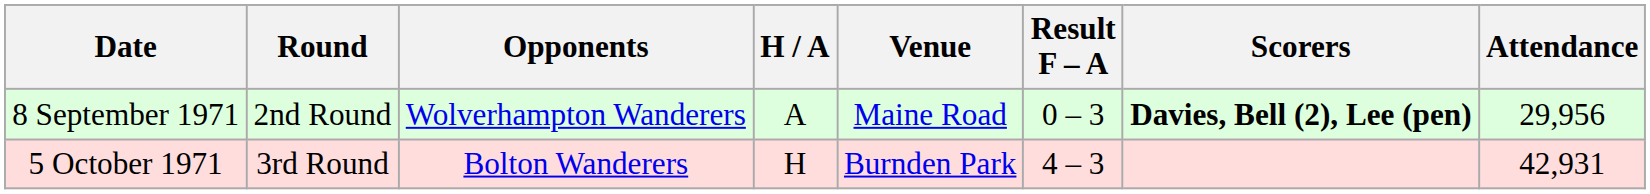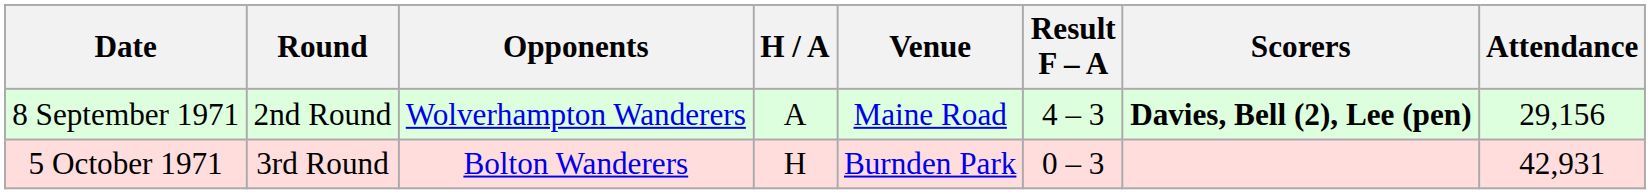8 September 1971 | Result F – A: 0 – 3 -> 4 – 3
8 September 1971 | Attendance: 29,956 -> 29,156
5 October 1971 | Result F – A: 4 – 3 -> 0 – 3
